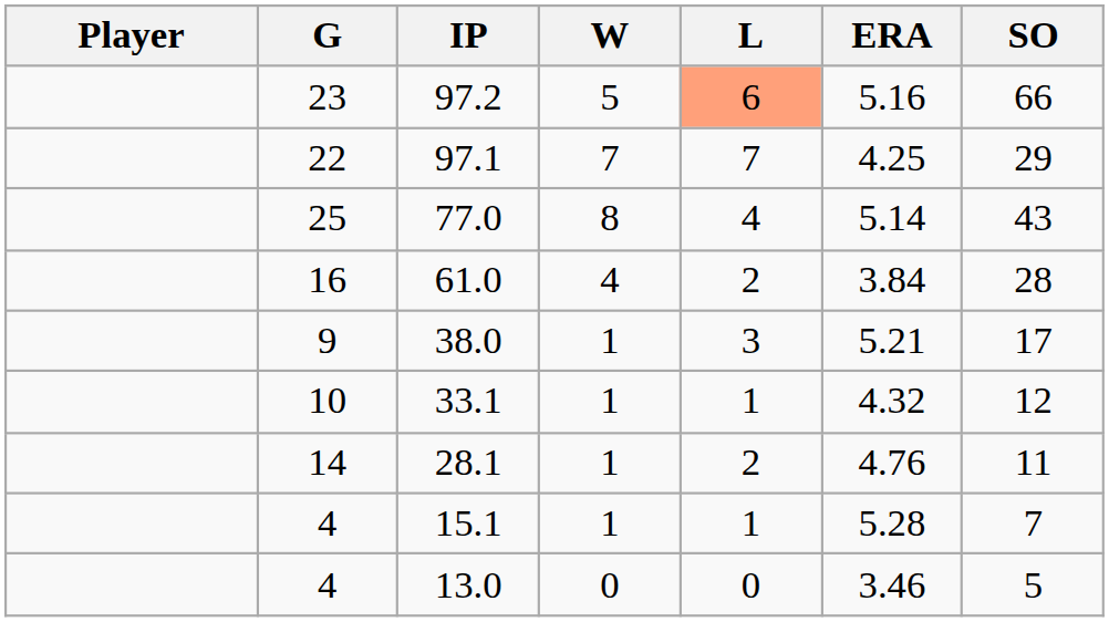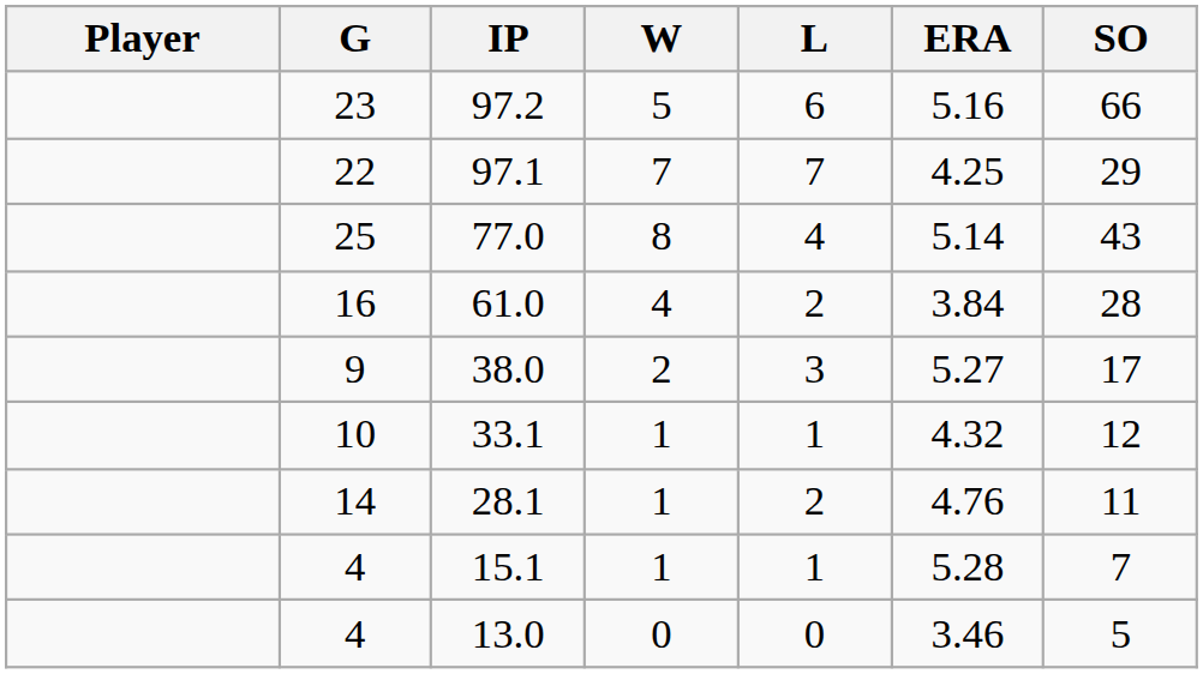97.2 | L: lightsalmon background -> no background
38.0 | W: 1 -> 2
38.0 | ERA: 5.21 -> 5.27
